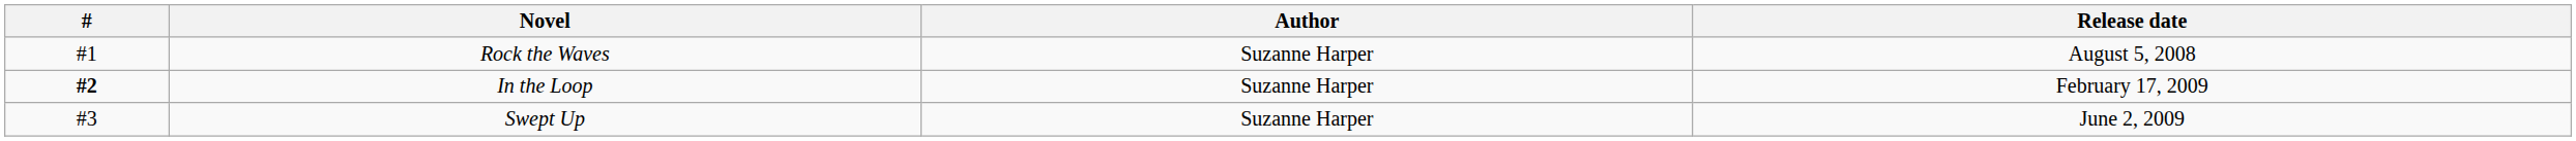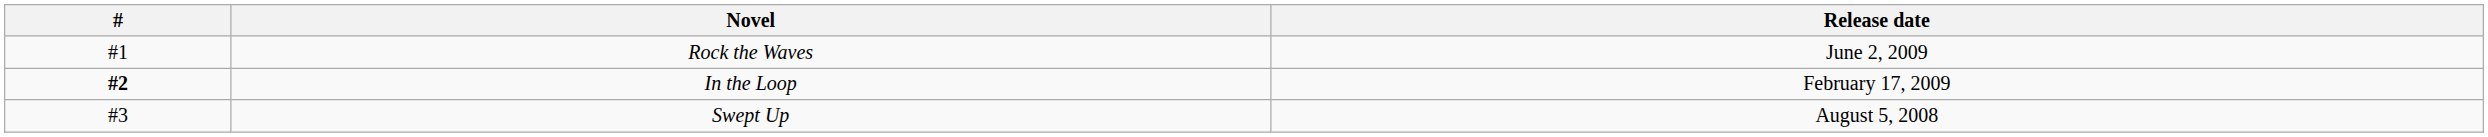- column: Author | Suzanne Harper | Suzanne Harper | Suzanne Harper
Rock the Waves | Release date: August 5, 2008 -> June 2, 2009
Swept Up | Release date: June 2, 2009 -> August 5, 2008
